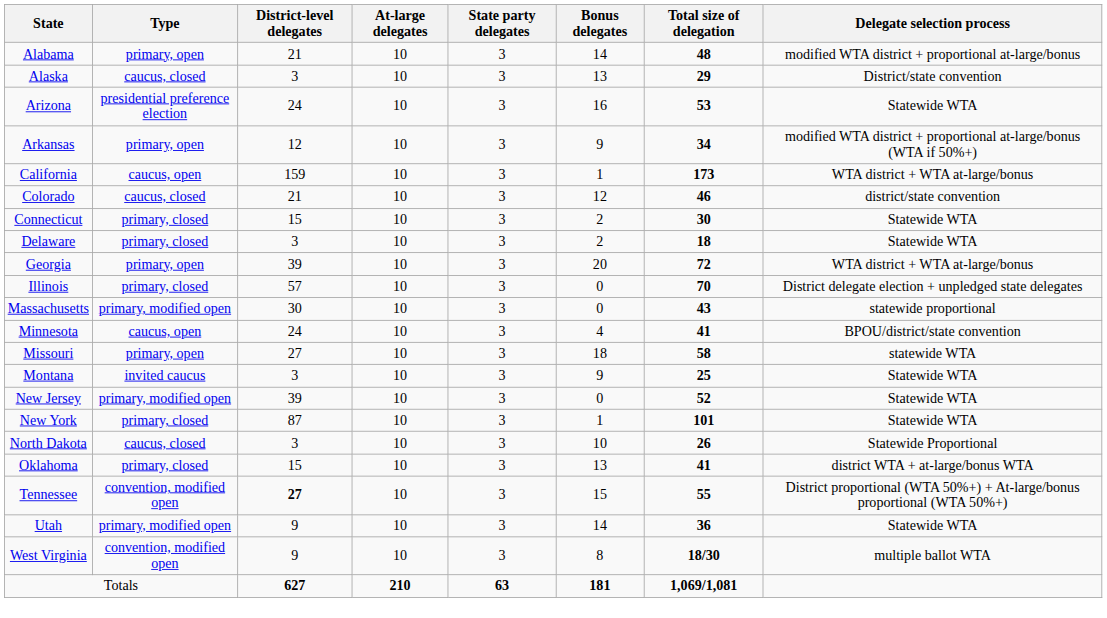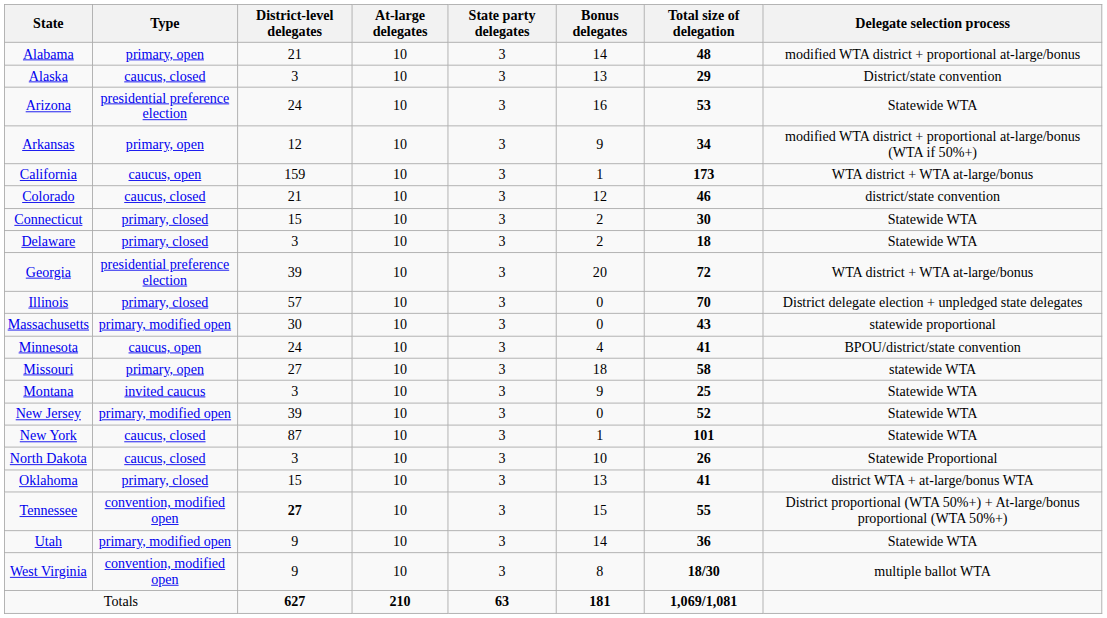Georgia | Type: primary, open -> presidential preference election
New York | Type: primary, closed -> caucus, closed
